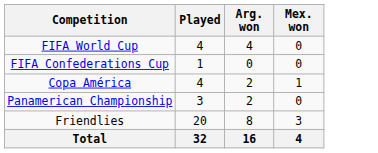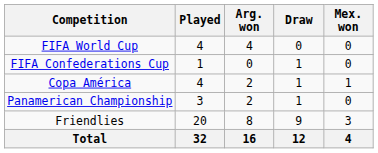+ column: Draw | 0 | 1 | 1 | 1 | 9 | 12
